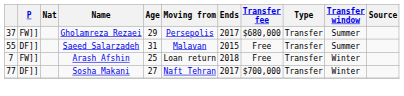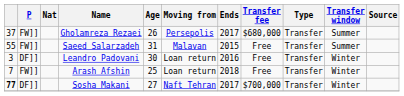Gholamreza Rezaei | Age: 29 -> 26
Saeed Salarzadeh | P: DF]] -> FW]]
+ row: 3 | DF]] | Leandro Padovani | 30 | Loan return | 2016 | Free | Transfer | Winter
Sosha Makani | column 1: normal -> bold
